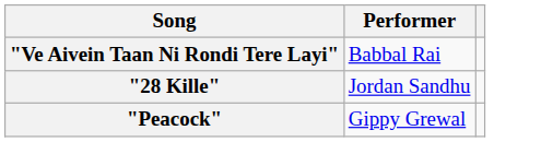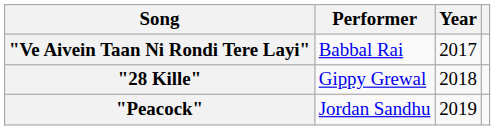+ column: Year | 2017 | 2018 | 2019
"28 Kille" | Performer: Jordan Sandhu -> Gippy Grewal
"Peacock" | Performer: Gippy Grewal -> Jordan Sandhu
